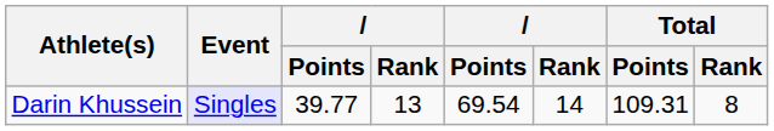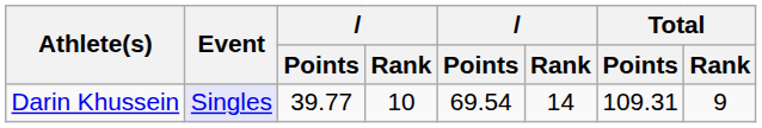Darin Khussein | column 4: 13 -> 10
Darin Khussein | Total / Rank: 8 -> 9
